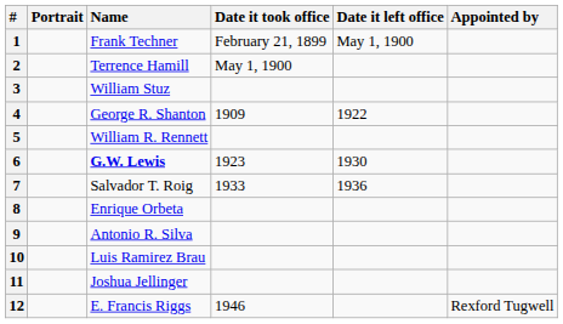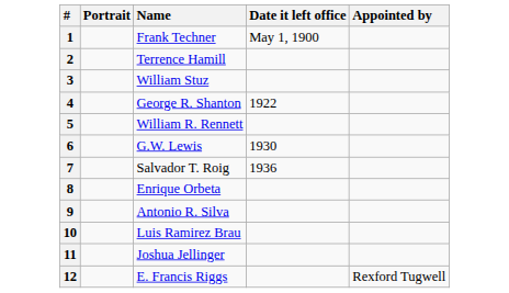- column: Date it took office | February 21, 1899 | May 1, 1900 | 1909 | 1923 | 1933 | 1946
6 | Name: bold -> normal
